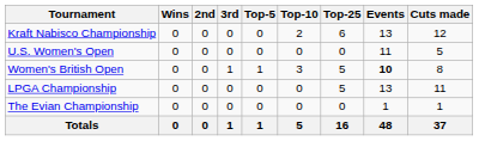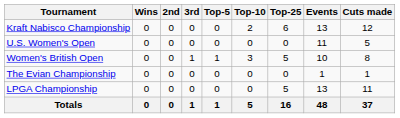Women's British Open | Events: bold -> normal
rows swapped: LPGA Championship <-> The Evian Championship
